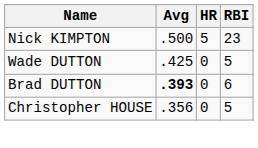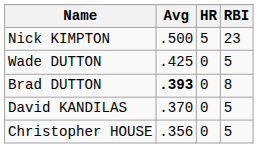Brad DUTTON | RBI: 6 -> 8
+ row: David KANDILAS | .370 | 0 | 5
